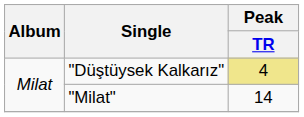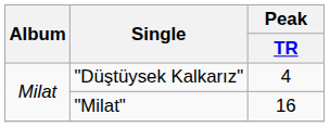"Düştüysek Kalkarız" | Peak / TR: khaki background -> no background
"Milat" | Peak / TR: 14 -> 16
